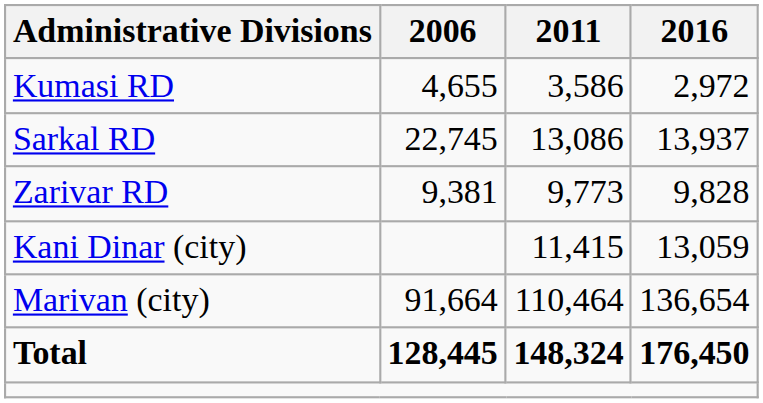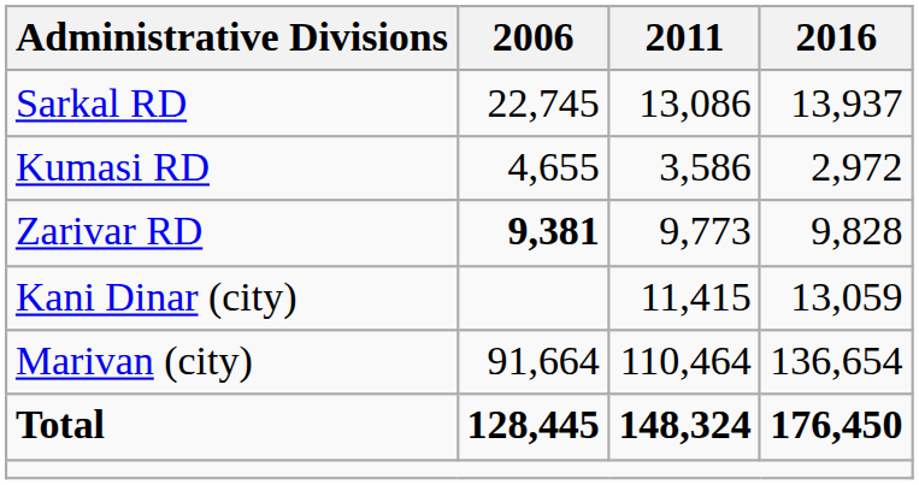rows swapped: Kumasi RD <-> Sarkal RD
Zarivar RD | 2006: normal -> bold
